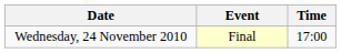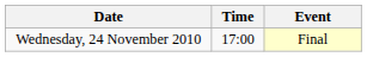columns swapped: Time <-> Event
